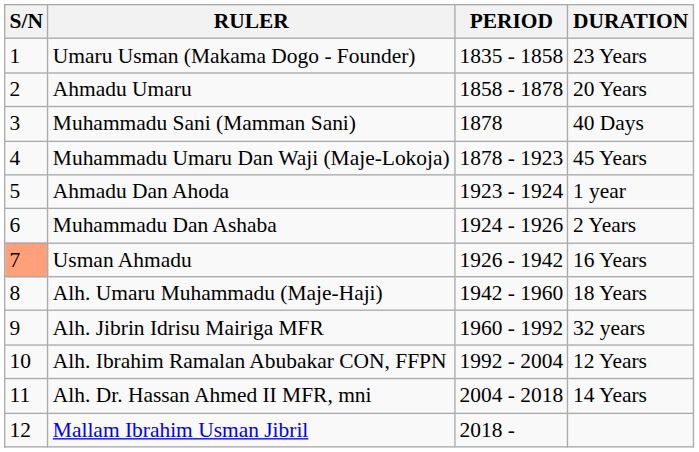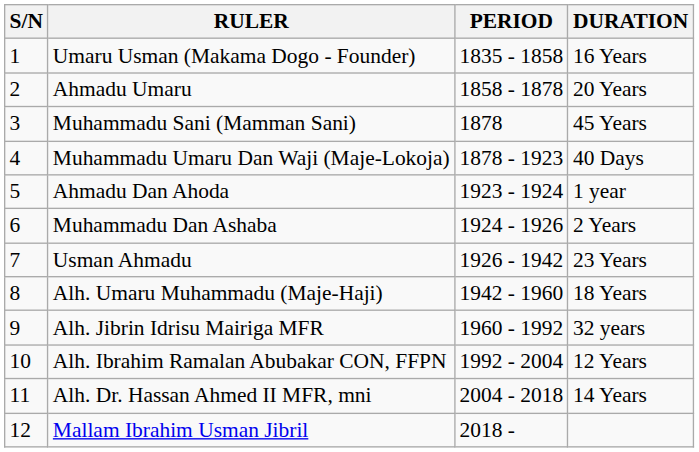Umaru Usman (Makama Dogo - Founder) | DURATION: 23 Years -> 16 Years
Muhammadu Sani (Mamman Sani) | DURATION: 40 Days -> 45 Years
Muhammadu Umaru Dan Waji (Maje-Lokoja) | DURATION: 45 Years -> 40 Days
Usman Ahmadu | S/N: lightsalmon background -> no background
Usman Ahmadu | DURATION: 16 Years -> 23 Years
